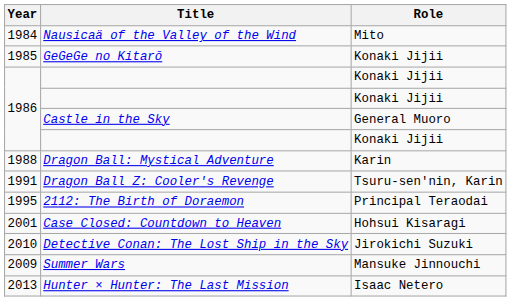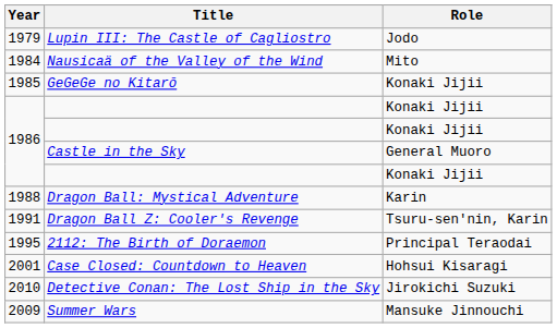+ row: 1979 | Lupin III: The Castle of Cagliostro | Jodo
- row: 2013 | Hunter × Hunter: The Last Mission | Isaac Netero
